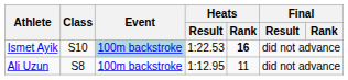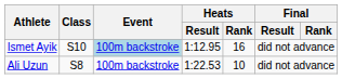Ismet Ayik | Heats / Result: 1:22.53 -> 1:12.95
Ismet Ayik | Heats / Rank: bold -> normal
Ali Uzun | Heats / Result: 1:12.95 -> 1:22.53
Ali Uzun | Heats / Rank: 11 -> 10
